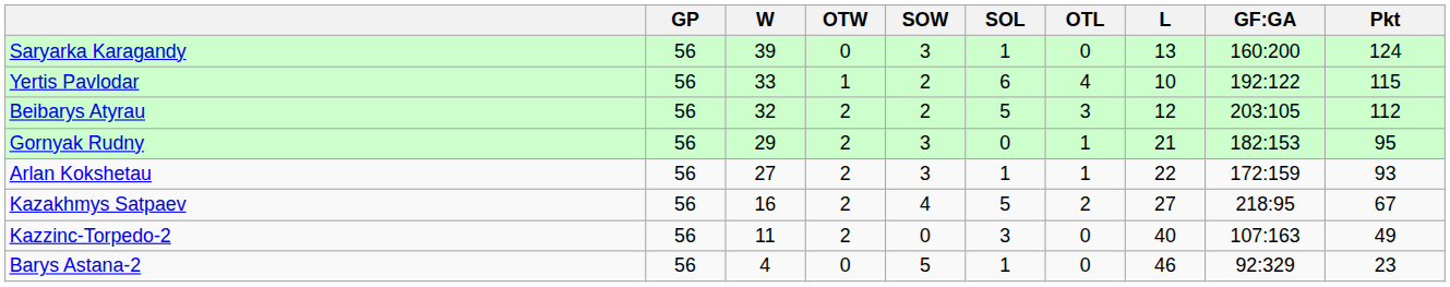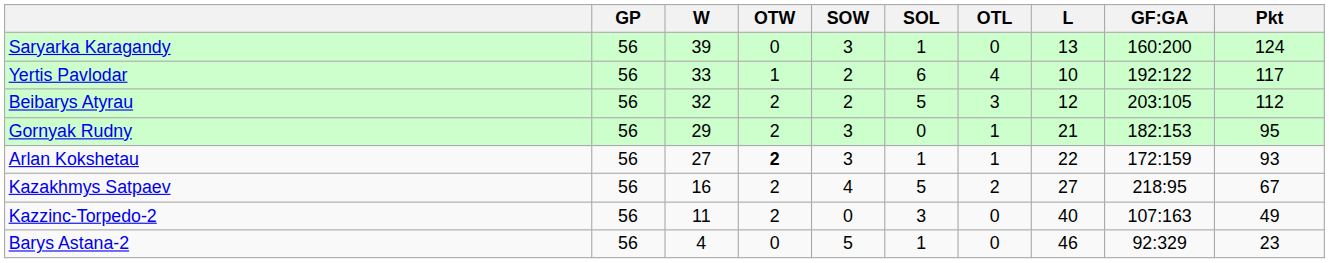Yertis Pavlodar | Pkt: 115 -> 117
Arlan Kokshetau | OTW: normal -> bold
